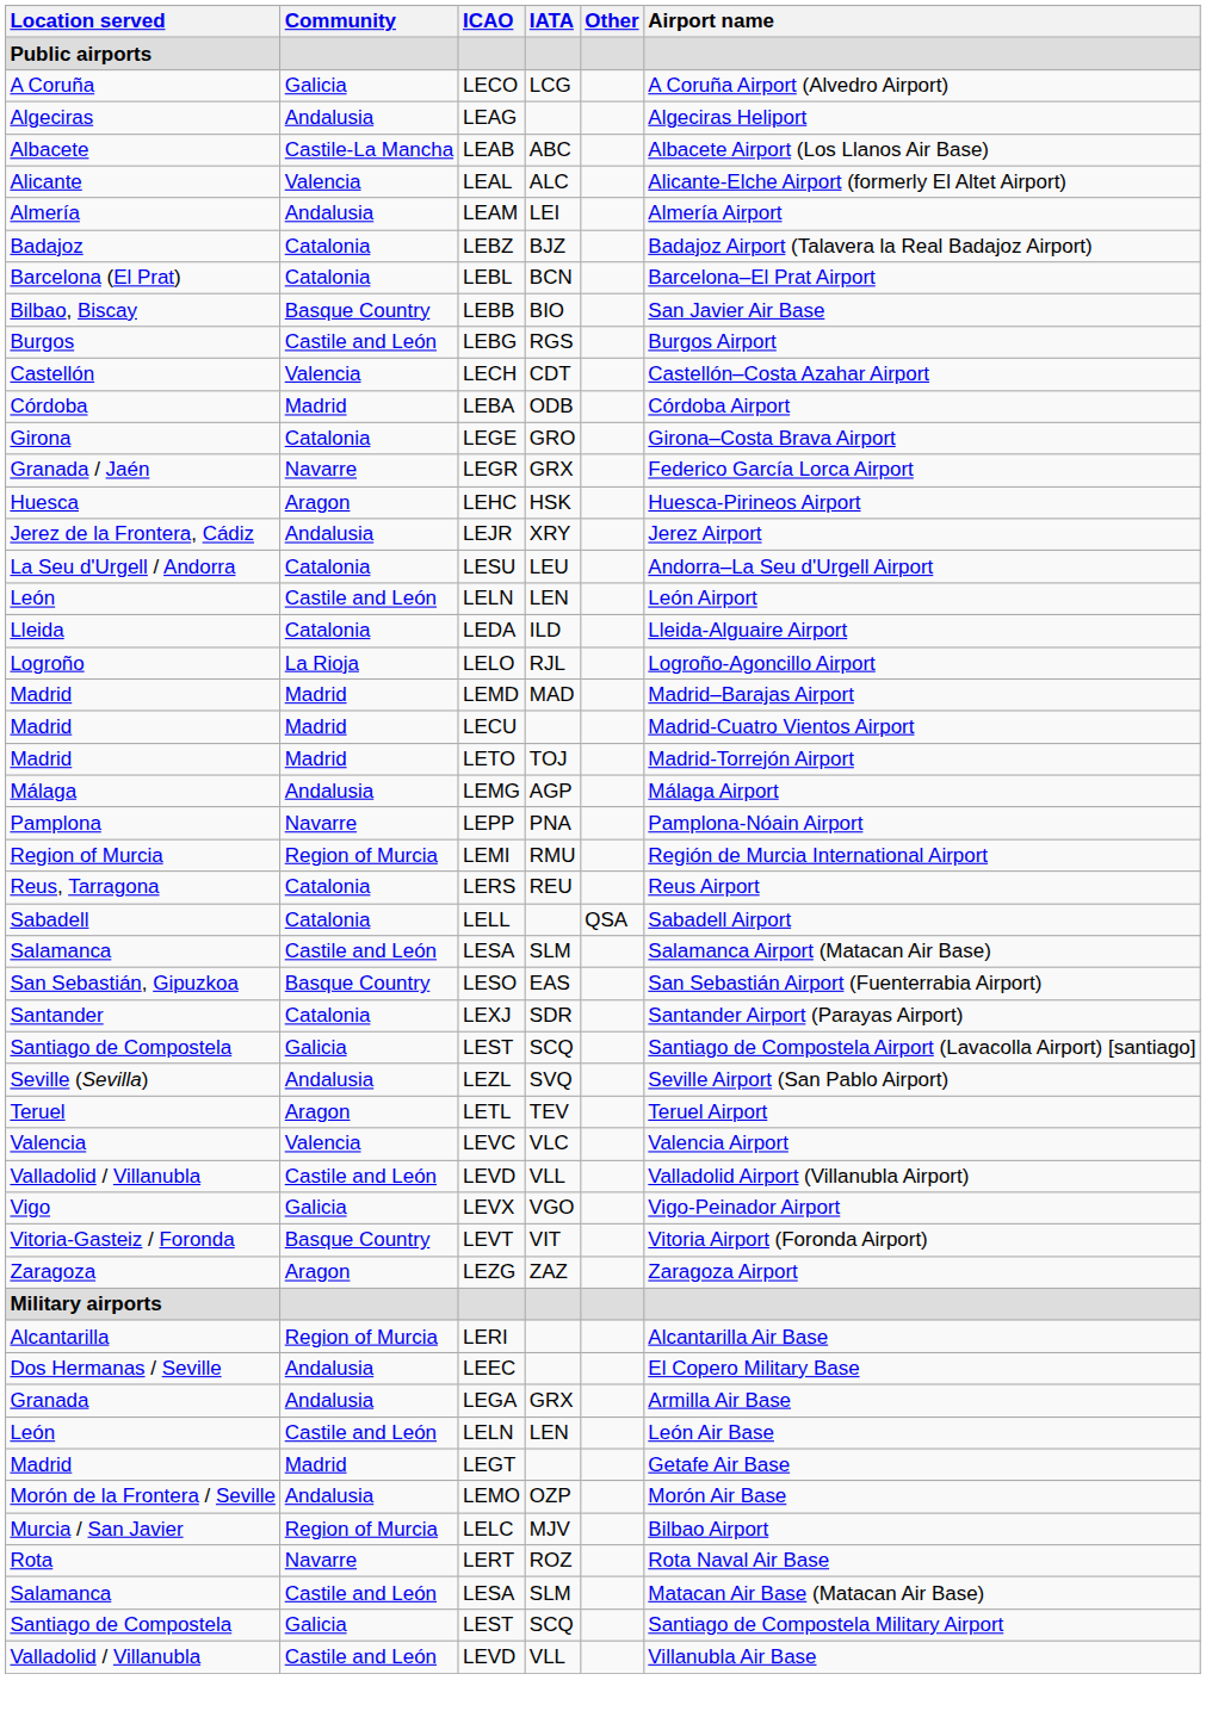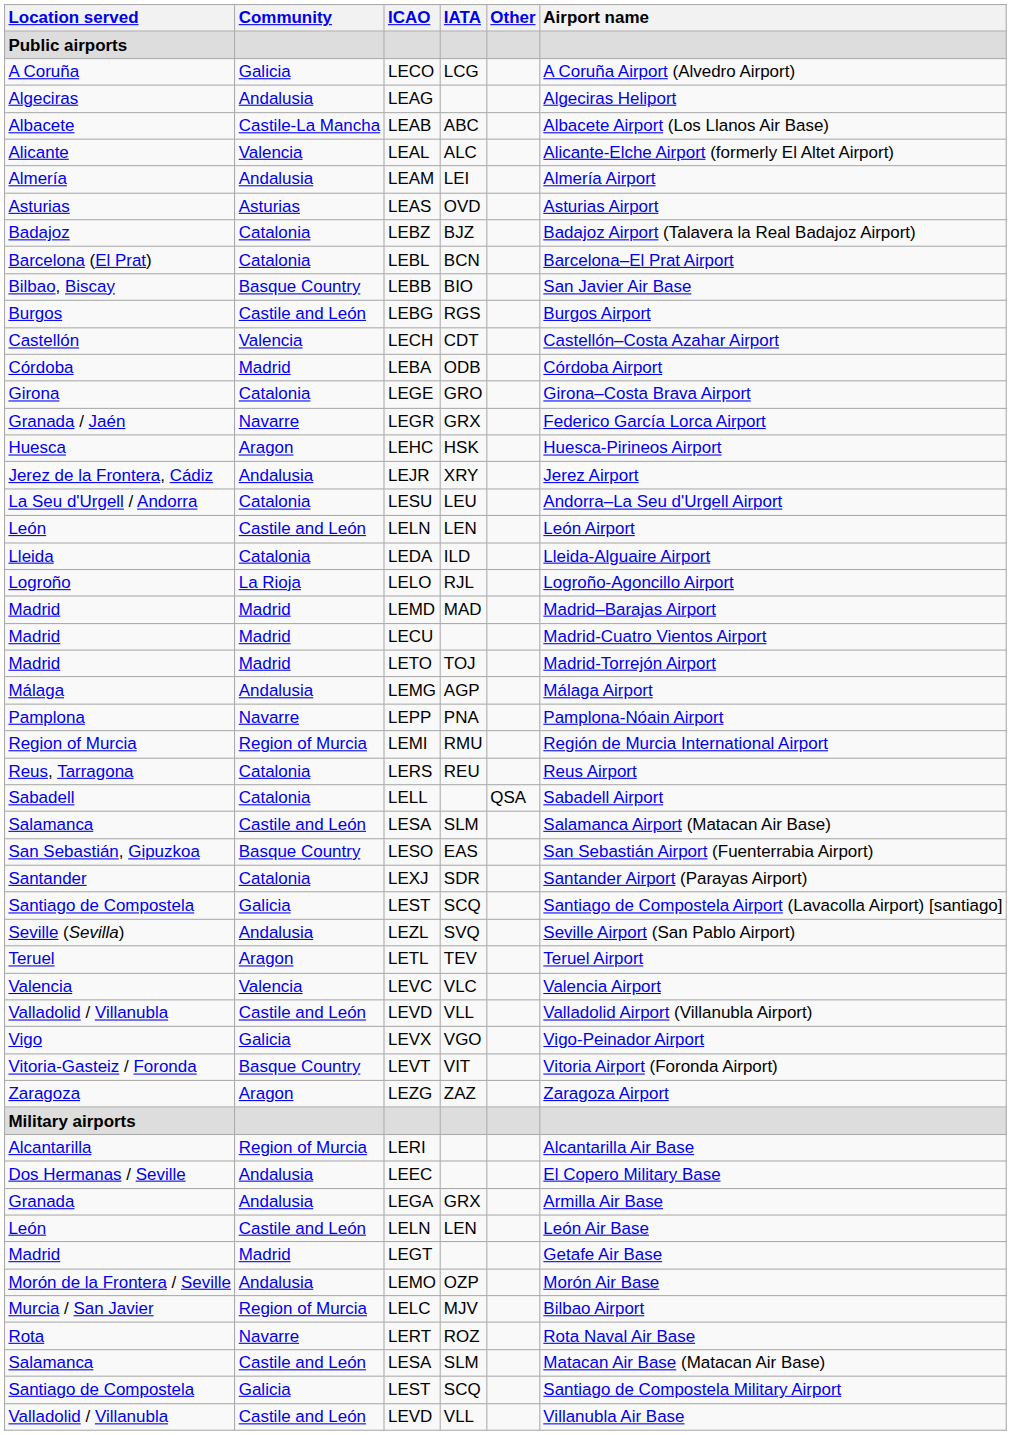+ row: Asturias | Asturias | LEAS | OVD | Asturias Airport
